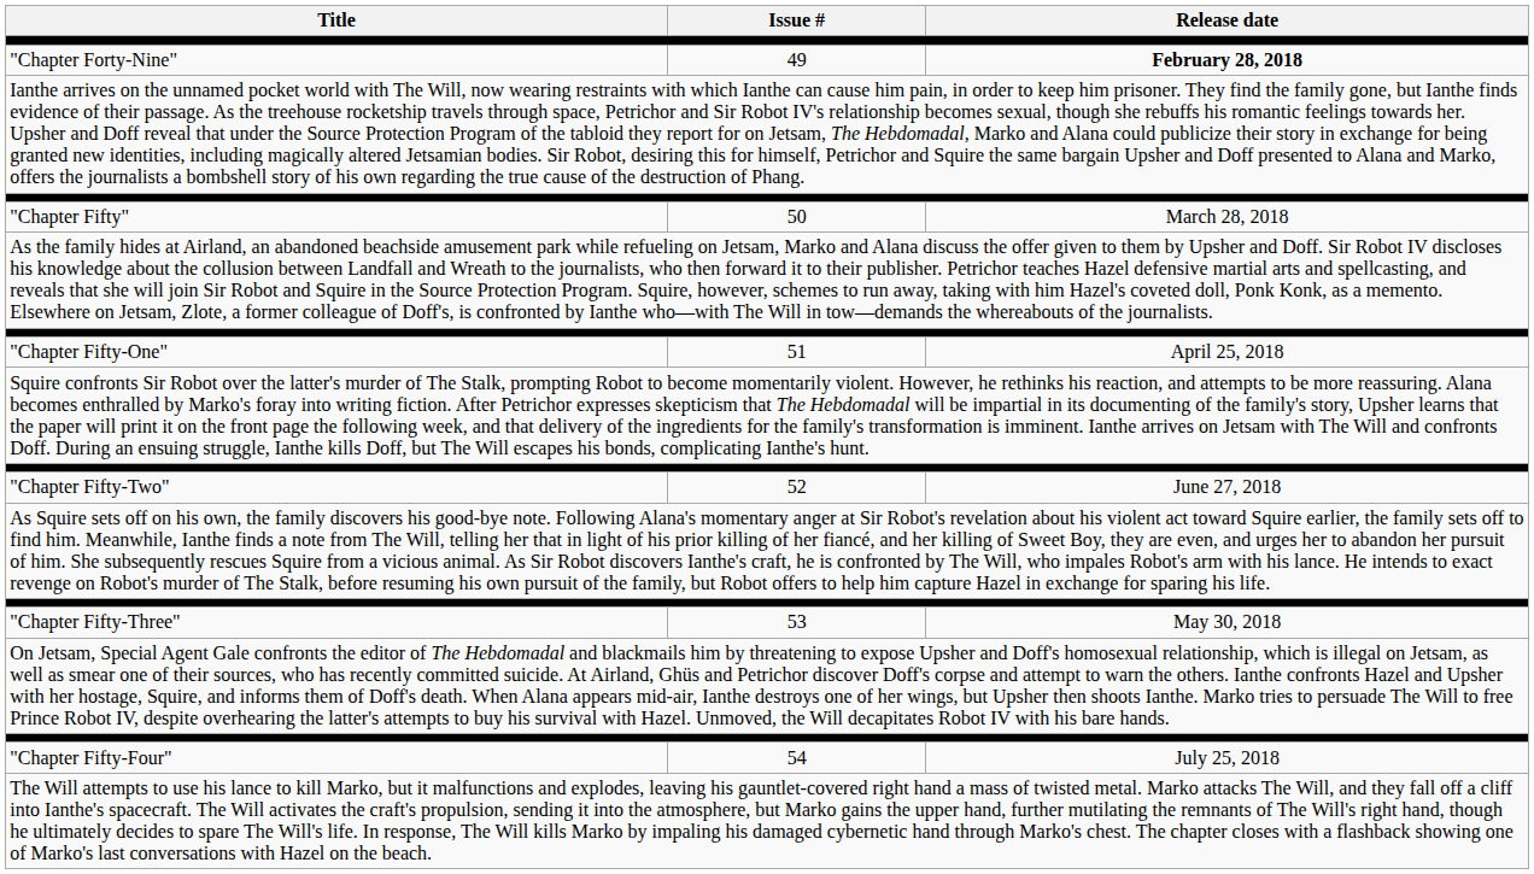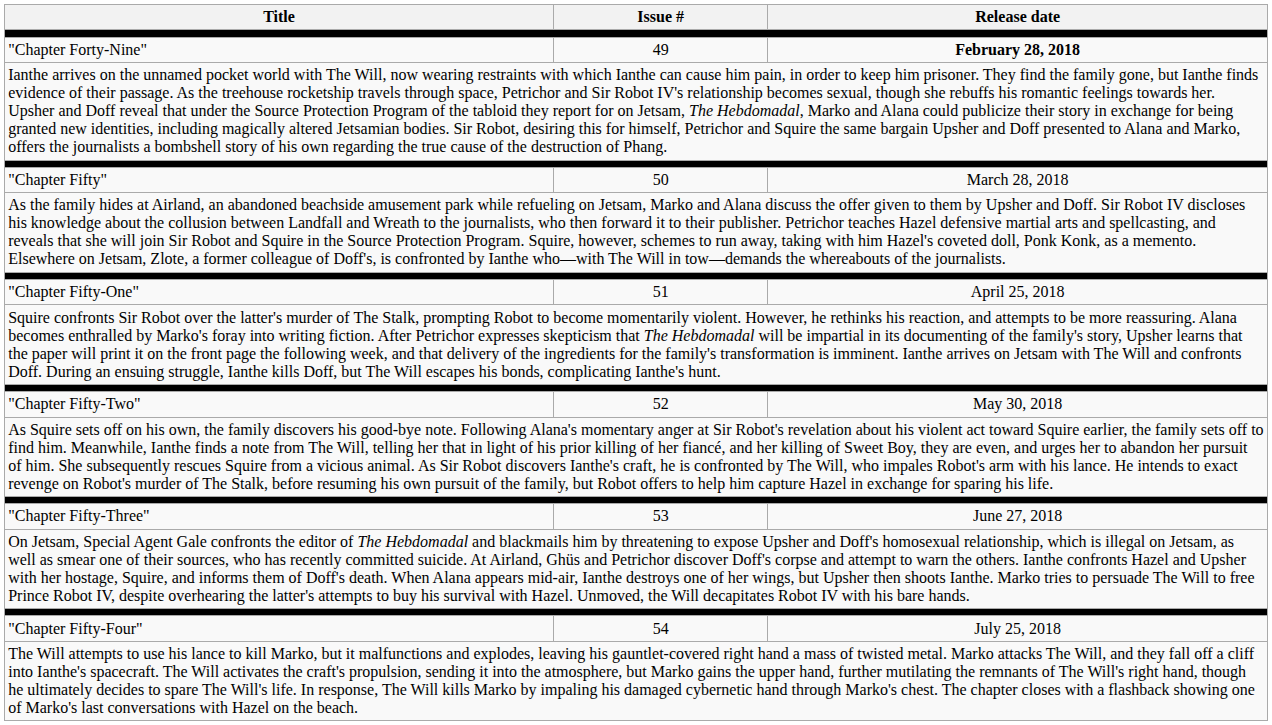"Chapter Fifty-Two" | Release date: June 27, 2018 -> May 30, 2018
"Chapter Fifty-Three" | Release date: May 30, 2018 -> June 27, 2018
